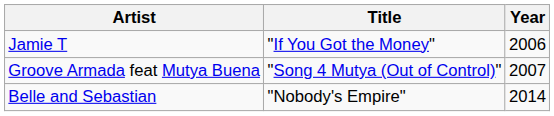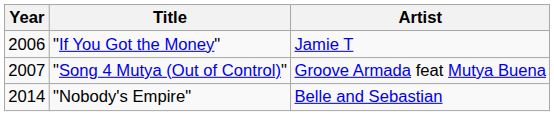columns swapped: Year <-> Artist
